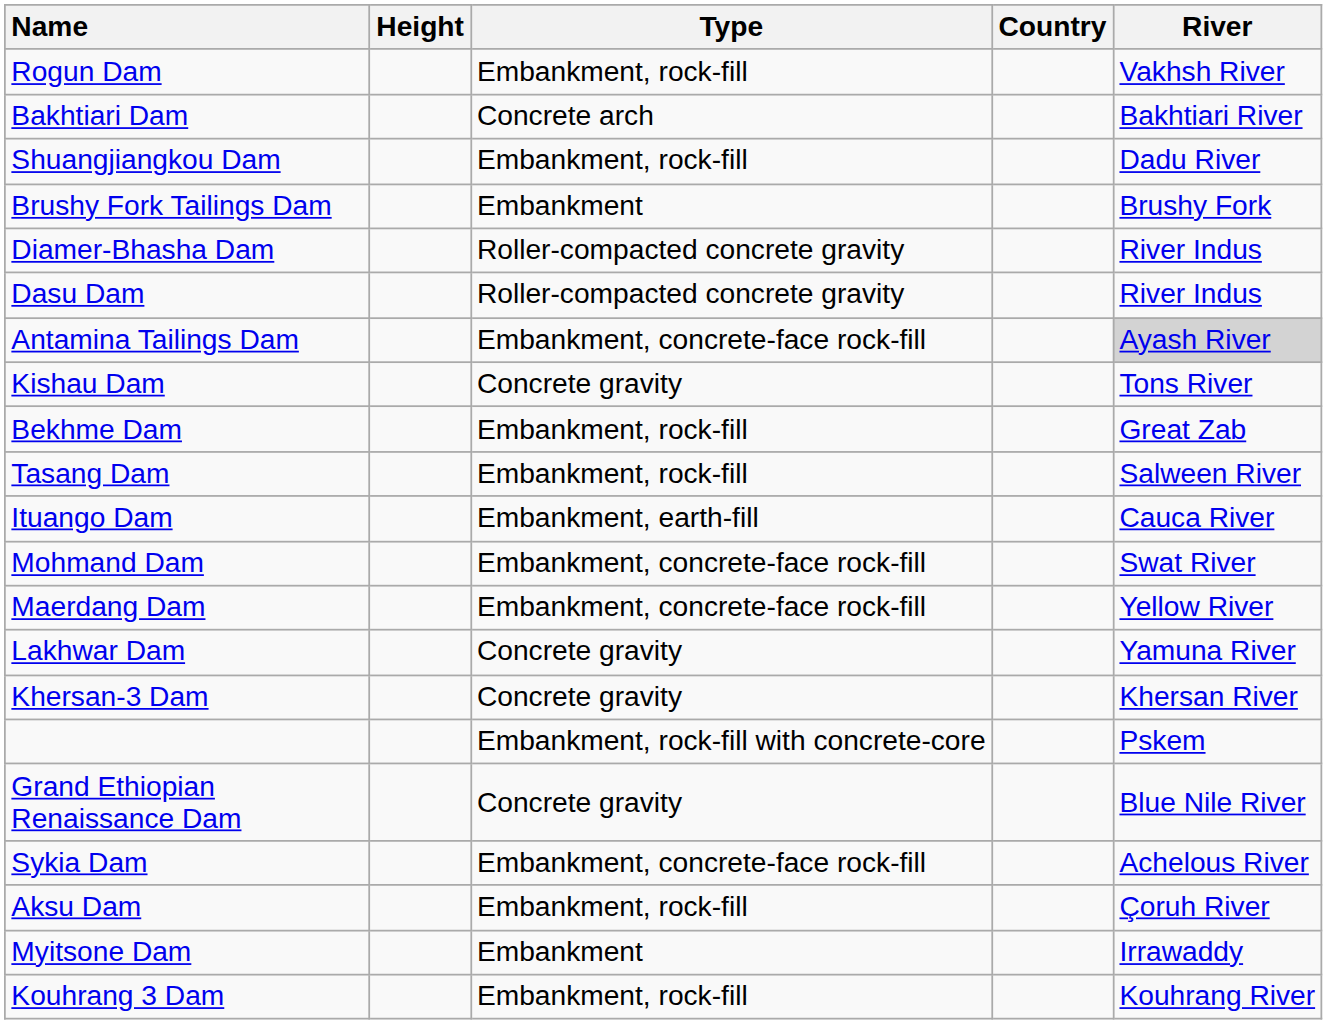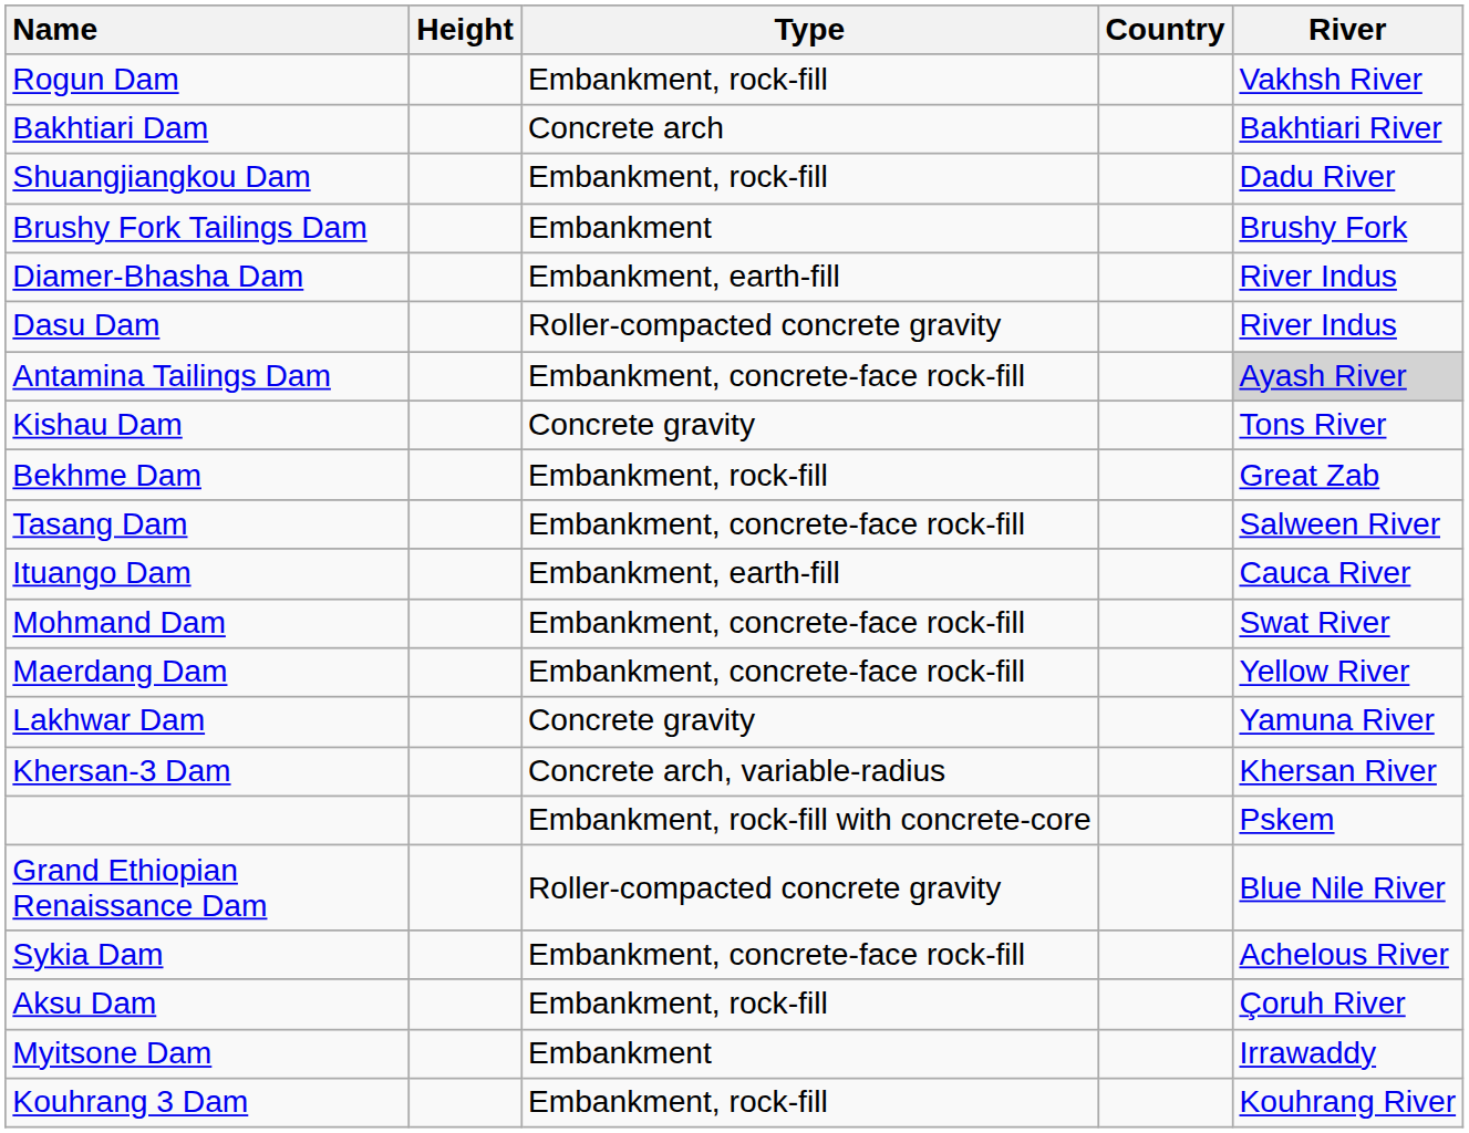Diamer-Bhasha Dam | Type: Roller-compacted concrete gravity -> Embankment, earth-fill
Tasang Dam | Type: Embankment, rock-fill -> Embankment, concrete-face rock-fill
Khersan-3 Dam | Type: Concrete gravity -> Concrete arch, variable-radius
Grand Ethiopian Renaissance Dam | Type: Concrete gravity -> Roller-compacted concrete gravity
